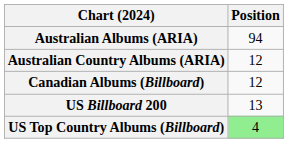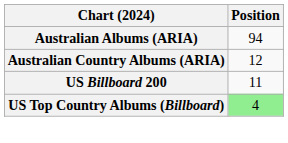- row: Canadian Albums (Billboard) | 12
US Billboard 200 | Position: 13 -> 11
